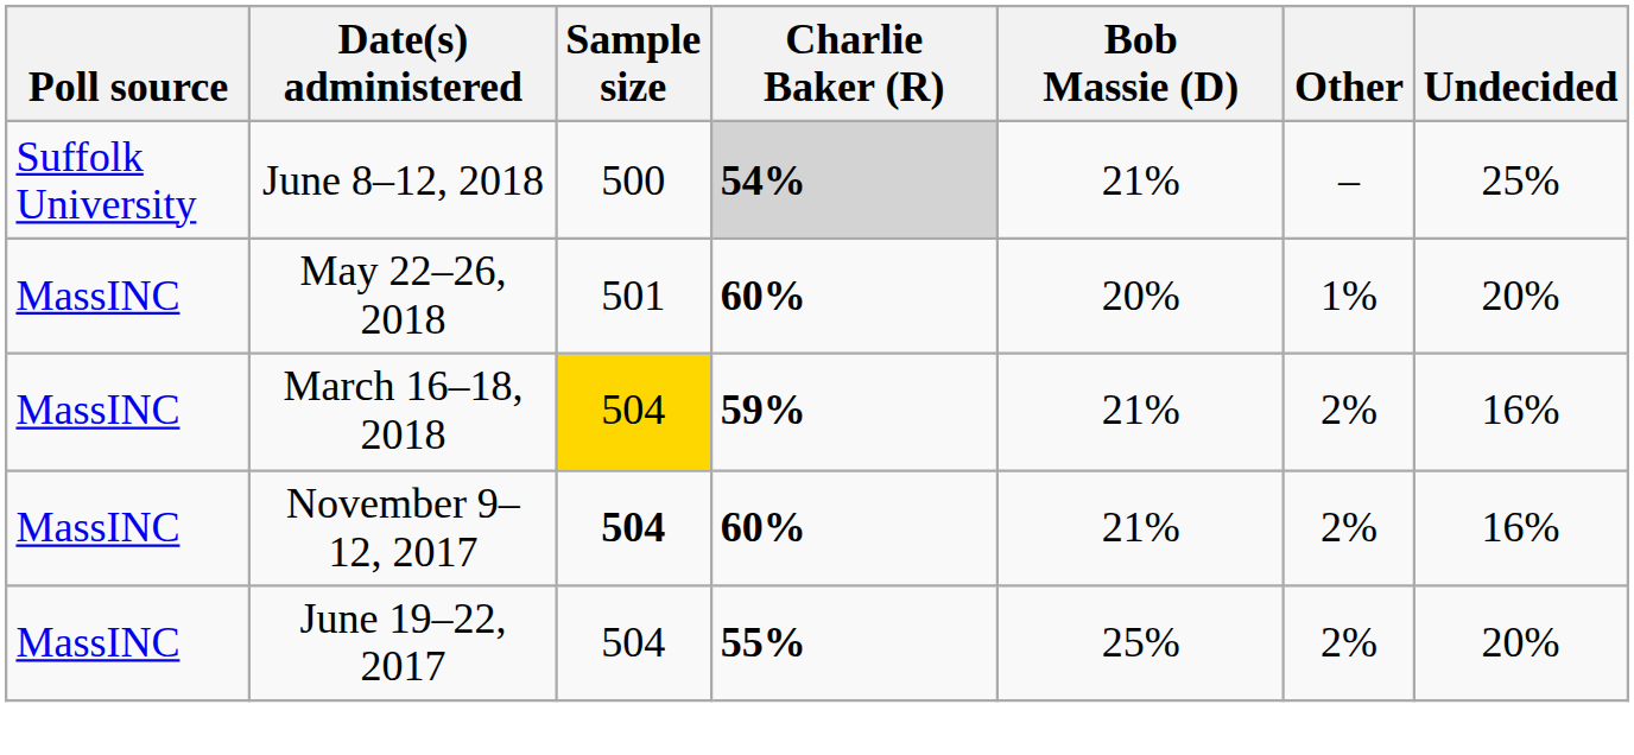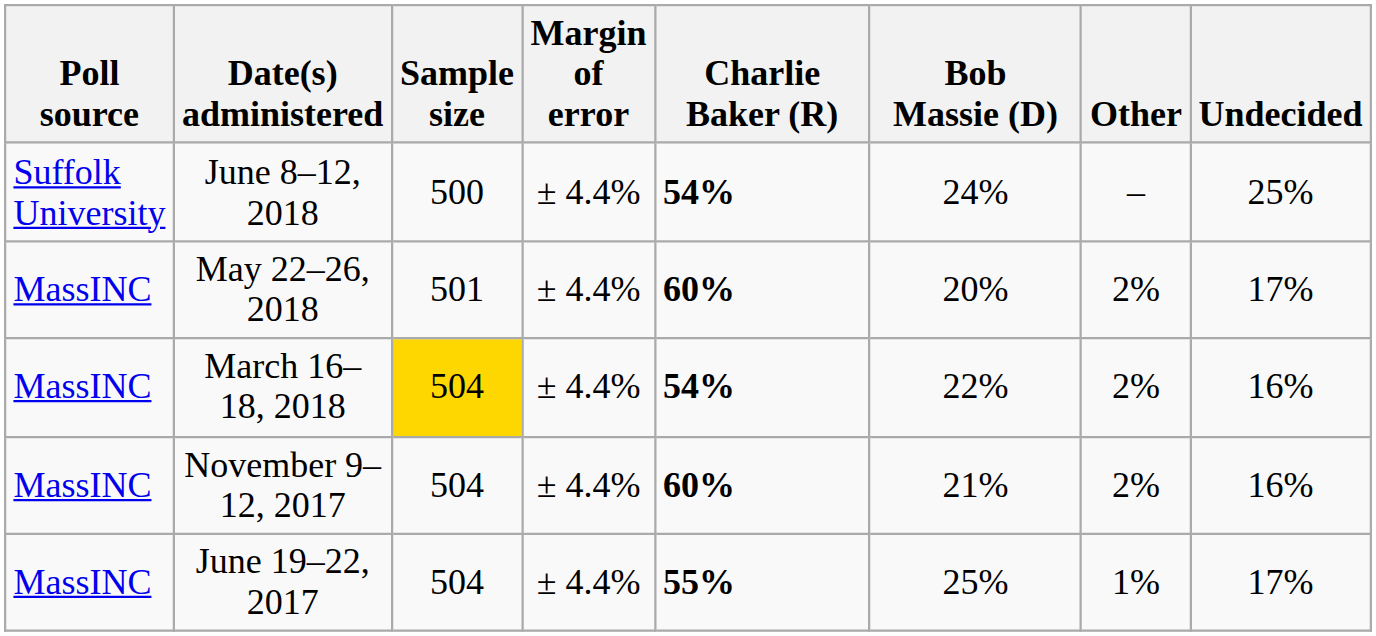+ column: Margin of error | ± 4.4% | ± 4.4% | ± 4.4% | ± 4.4% | ± 4.4%
June 8–12, 2018 | Charlie Baker (R): lightgrey background -> no background
June 8–12, 2018 | Bob Massie (D): 21% -> 24%
May 22–26, 2018 | Other: 1% -> 2%
May 22–26, 2018 | Undecided: 20% -> 17%
March 16–18, 2018 | Charlie Baker (R): 59% -> 54%
March 16–18, 2018 | Bob Massie (D): 21% -> 22%
November 9–12, 2017 | Sample size: bold -> normal
June 19–22, 2017 | Other: 2% -> 1%
June 19–22, 2017 | Undecided: 20% -> 17%
